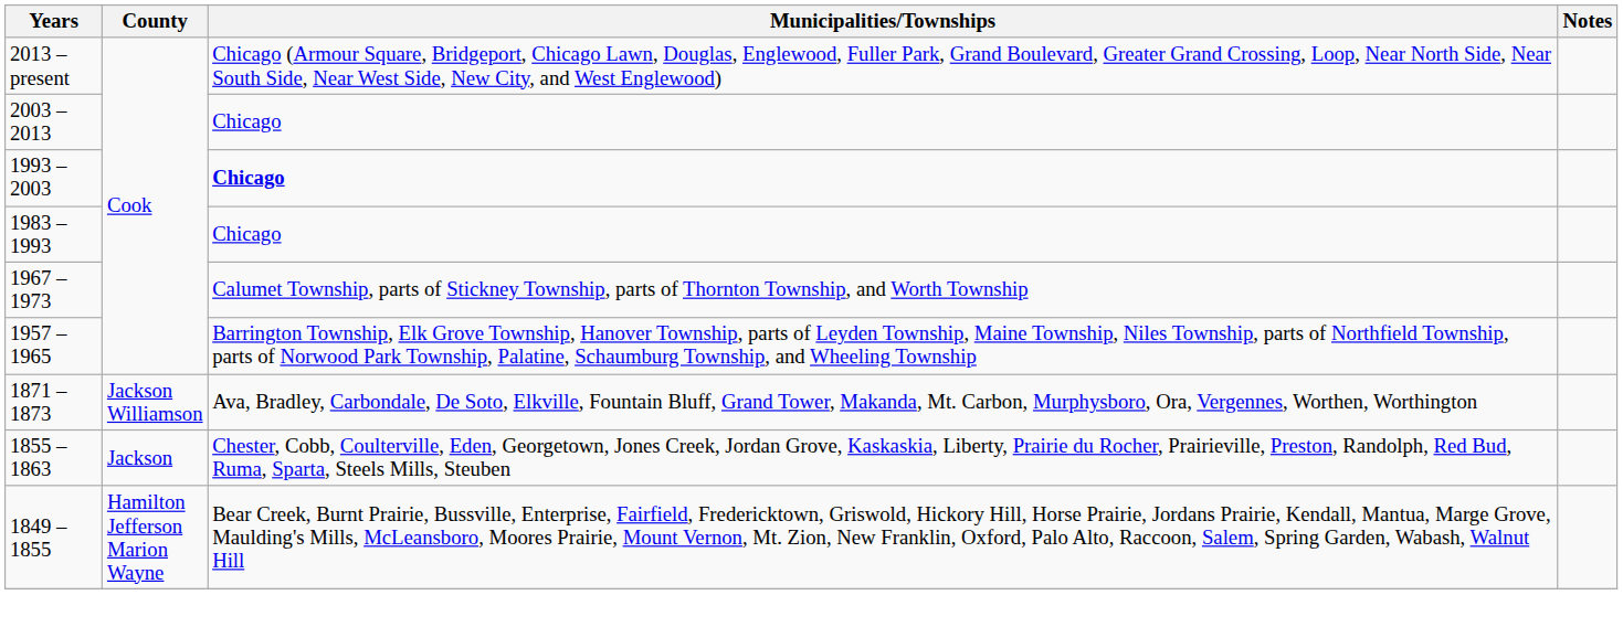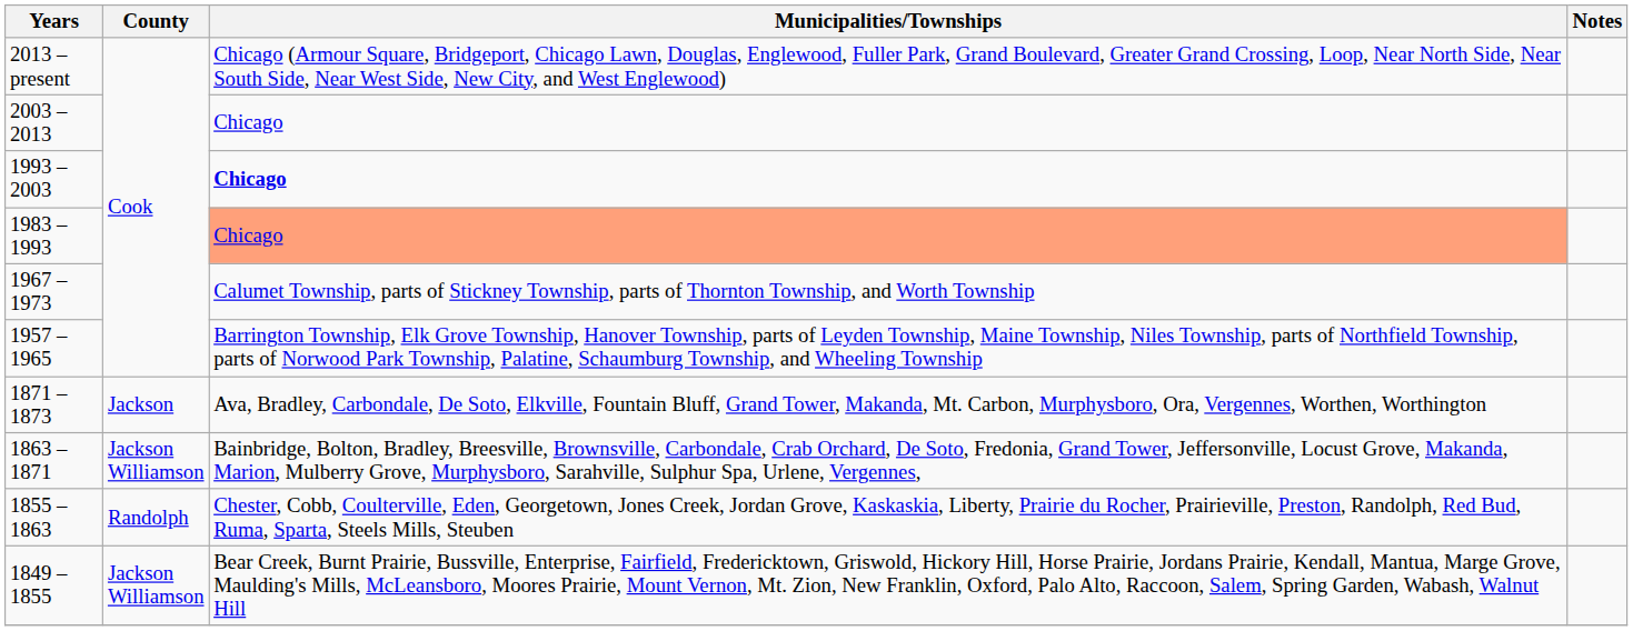1983 – 1993 | Municipalities/Townships: no background -> lightsalmon background
1871 – 1873 | County: Jackson Williamson -> Jackson
+ row: 1863 – 1871 | Jackson Williamson | Bainbridge, Bolton, Bradley, Breesville, Brownsville, Carbondale, Crab Orchard, De Soto, Fredonia, Grand Tower, Jeffersonville, Locust Grove, Makanda, Marion, Mulberry Grove, Murphysboro, Sarahville, Sulphur Spa, Urlene, Vergennes,
1855 – 1863 | County: Jackson -> Randolph
1849 – 1855 | County: Hamilton Jefferson Marion Wayne -> Jackson Williamson
